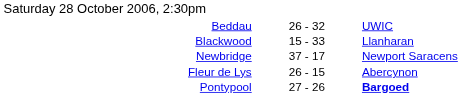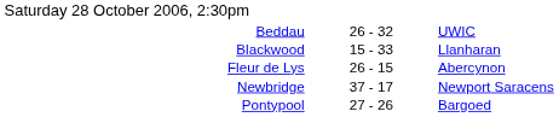rows swapped: Fleur de Lys <-> Newbridge
Pontypool | column 3: bold -> normal
